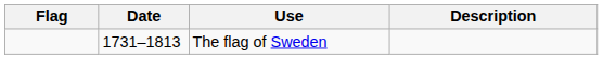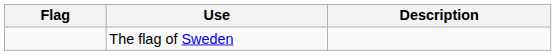- column: Date | 1731–1813
